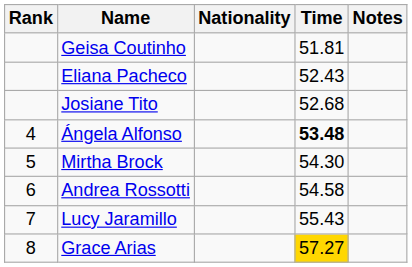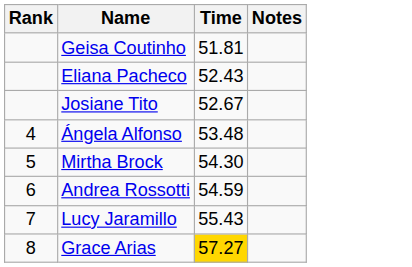- column: Nationality
Josiane Tito | Time: 52.68 -> 52.67
Ángela Alfonso | Time: bold -> normal
Andrea Rossotti | Time: 54.58 -> 54.59
